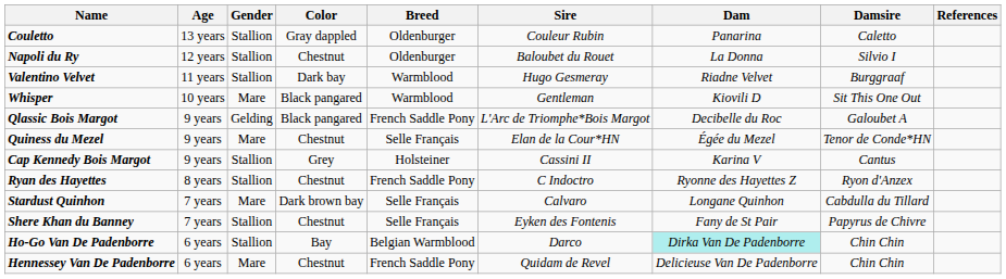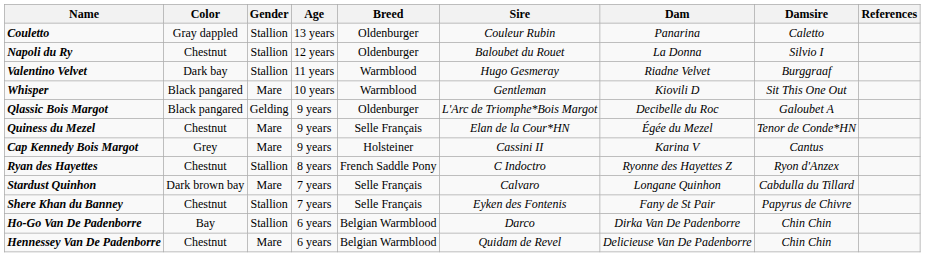columns swapped: Age <-> Color
Qlassic Bois Margot | Breed: French Saddle Pony -> Oldenburger
Cap Kennedy Bois Margot | Gender: Stallion -> Mare
Ho-Go Van De Padenborre | Dam: paleturquoise background -> no background
Hennessey Van De Padenborre | Breed: French Saddle Pony -> Belgian Warmblood
